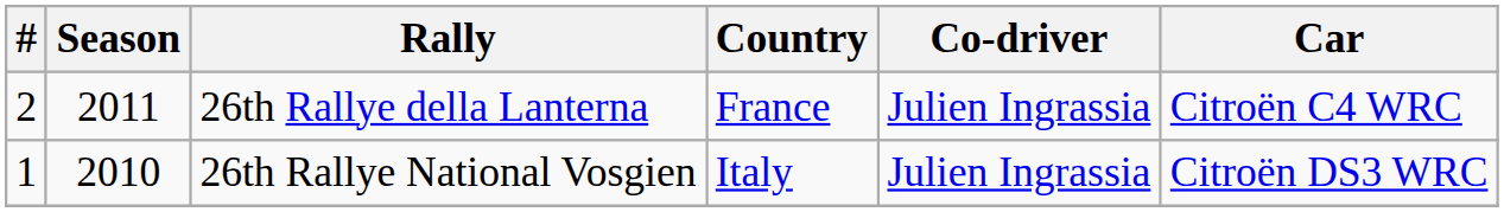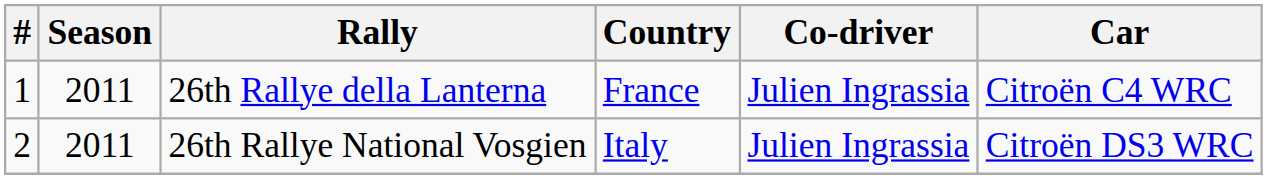26th Rallye della Lanterna | #: 2 -> 1
26th Rallye National Vosgien | #: 1 -> 2
26th Rallye National Vosgien | Season: 2010 -> 2011
